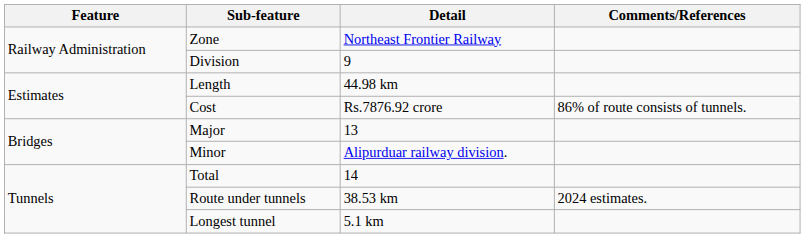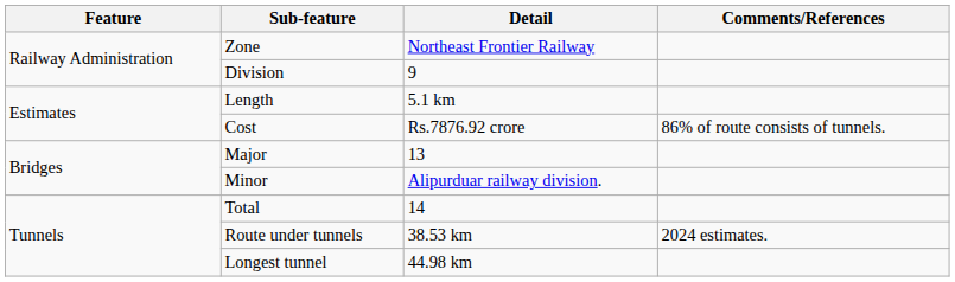Length | Detail: 44.98 km -> 5.1 km
Longest tunnel | Detail: 5.1 km -> 44.98 km
